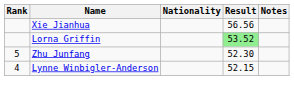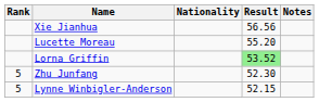+ row: Lucette Moreau | 55.20
Lynne Winbigler-Anderson | Rank: 4 -> 5
